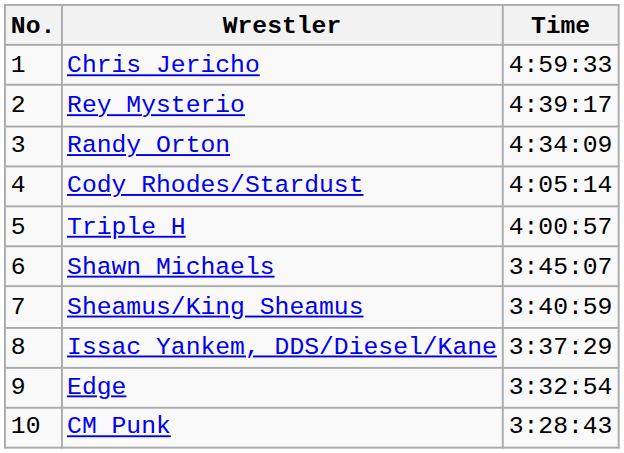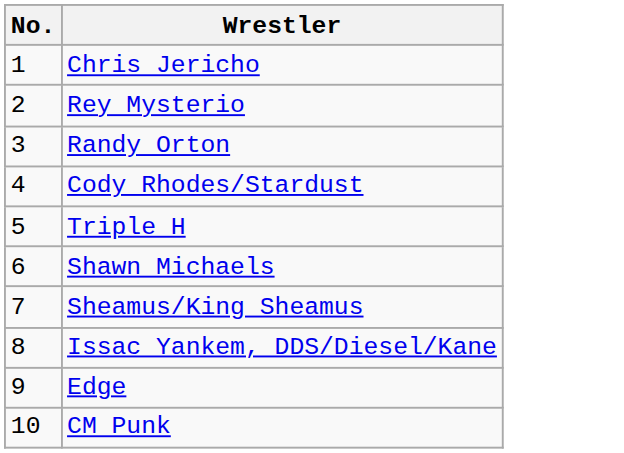- column: Time | 4:59:33 | 4:39:17 | 4:34:09 | 4:05:14 | 4:00:57 | 3:45:07 | 3:40:59 | 3:37:29 | 3:32:54 | 3:28:43
